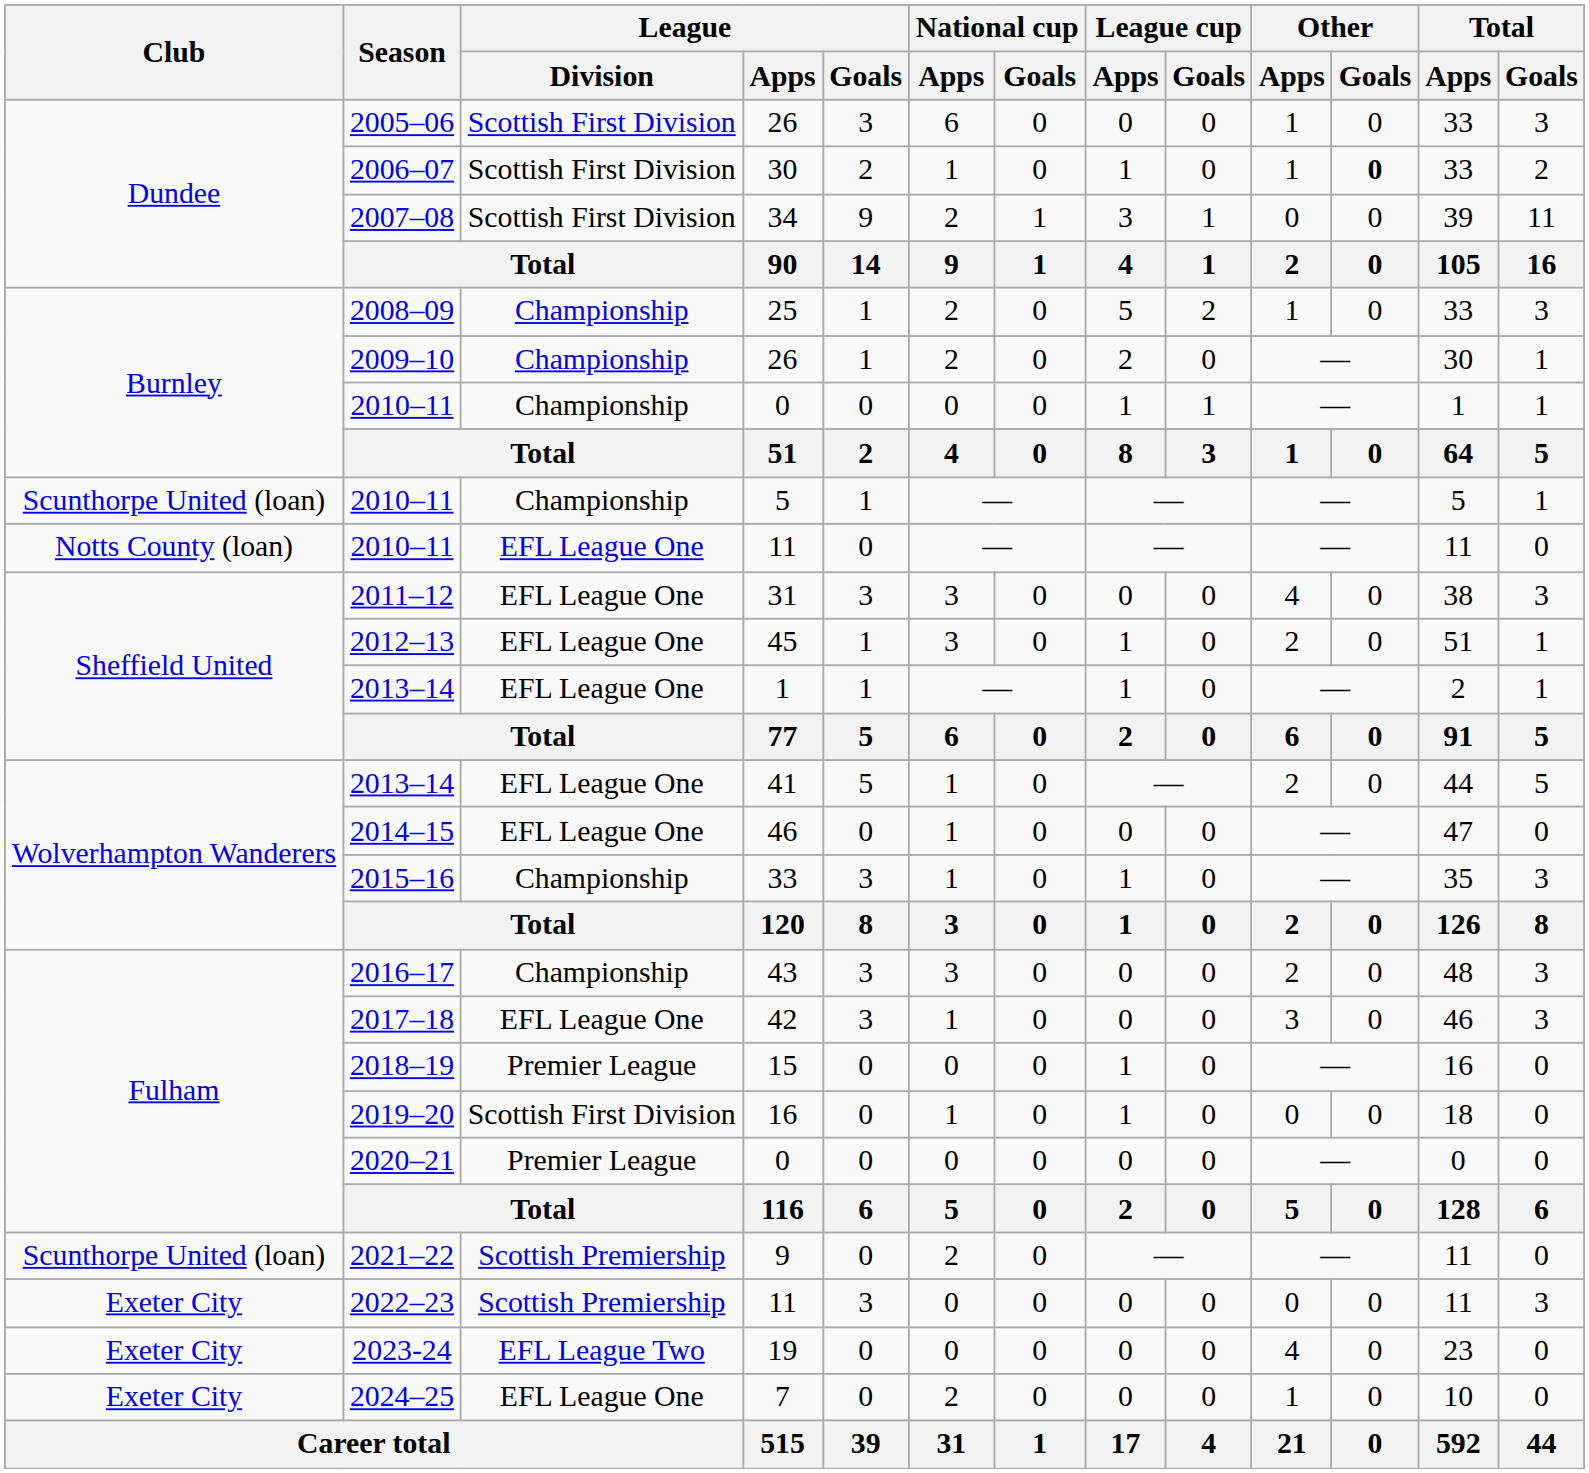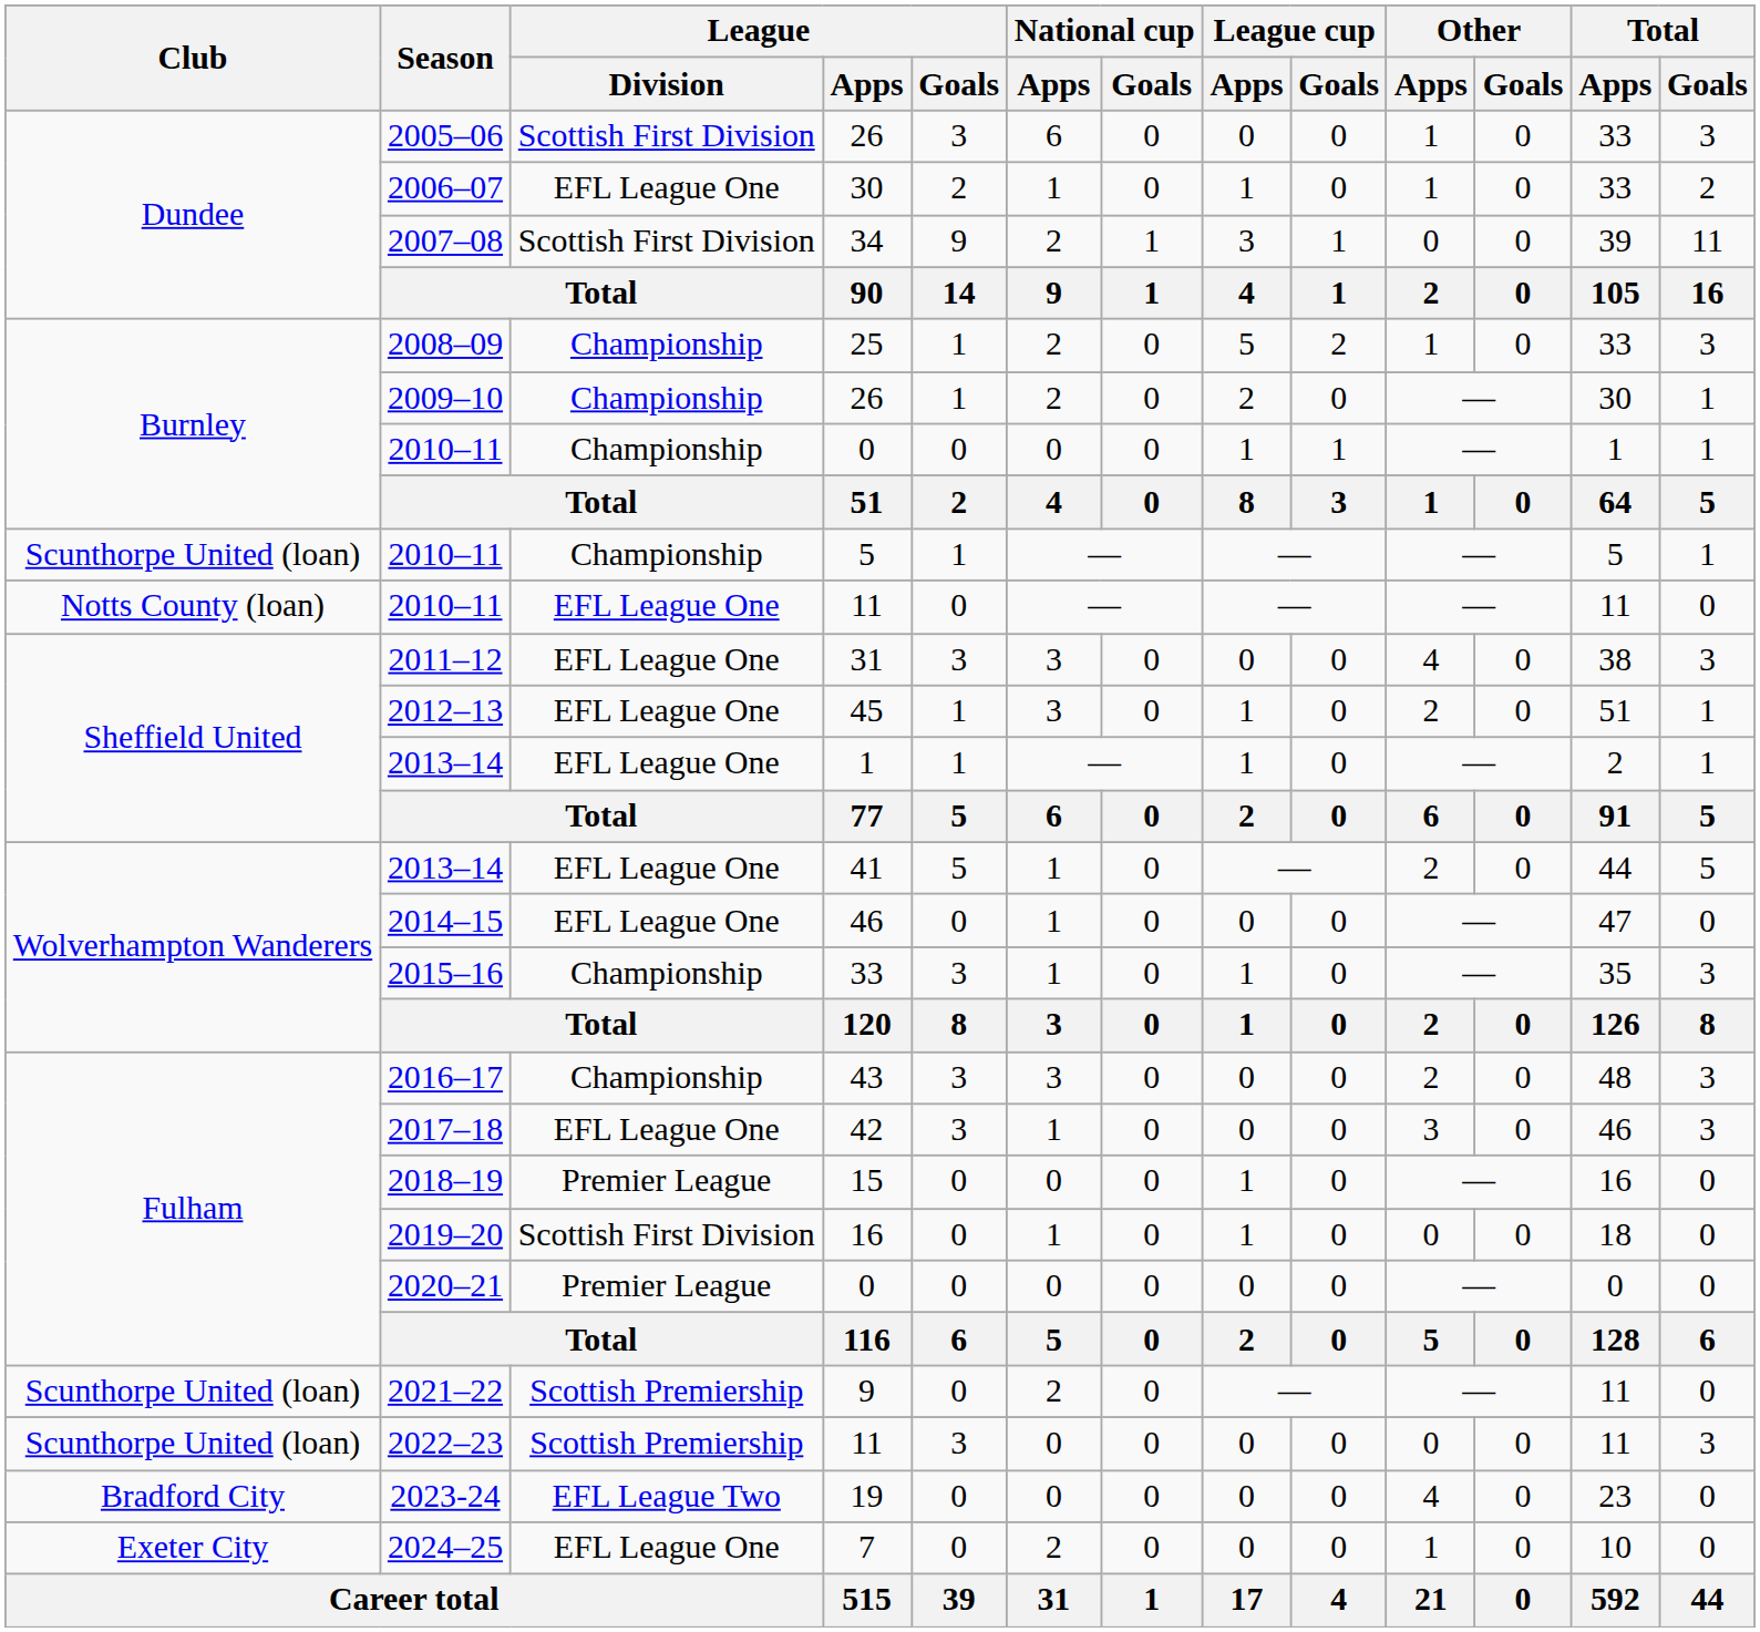2006–07 | League / Division: Scottish First Division -> EFL League One
2006–07 | Other / Goals: bold -> normal
2022–23 | Club: Exeter City -> Scunthorpe United (loan)
2023-24 | Club: Exeter City -> Bradford City
